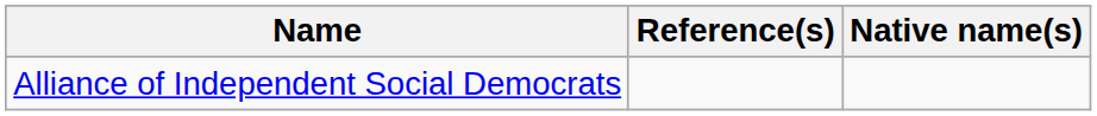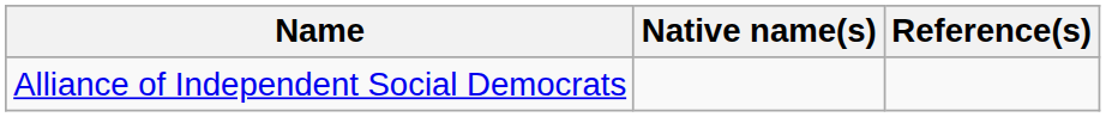columns swapped: Native name(s) <-> Reference(s)
